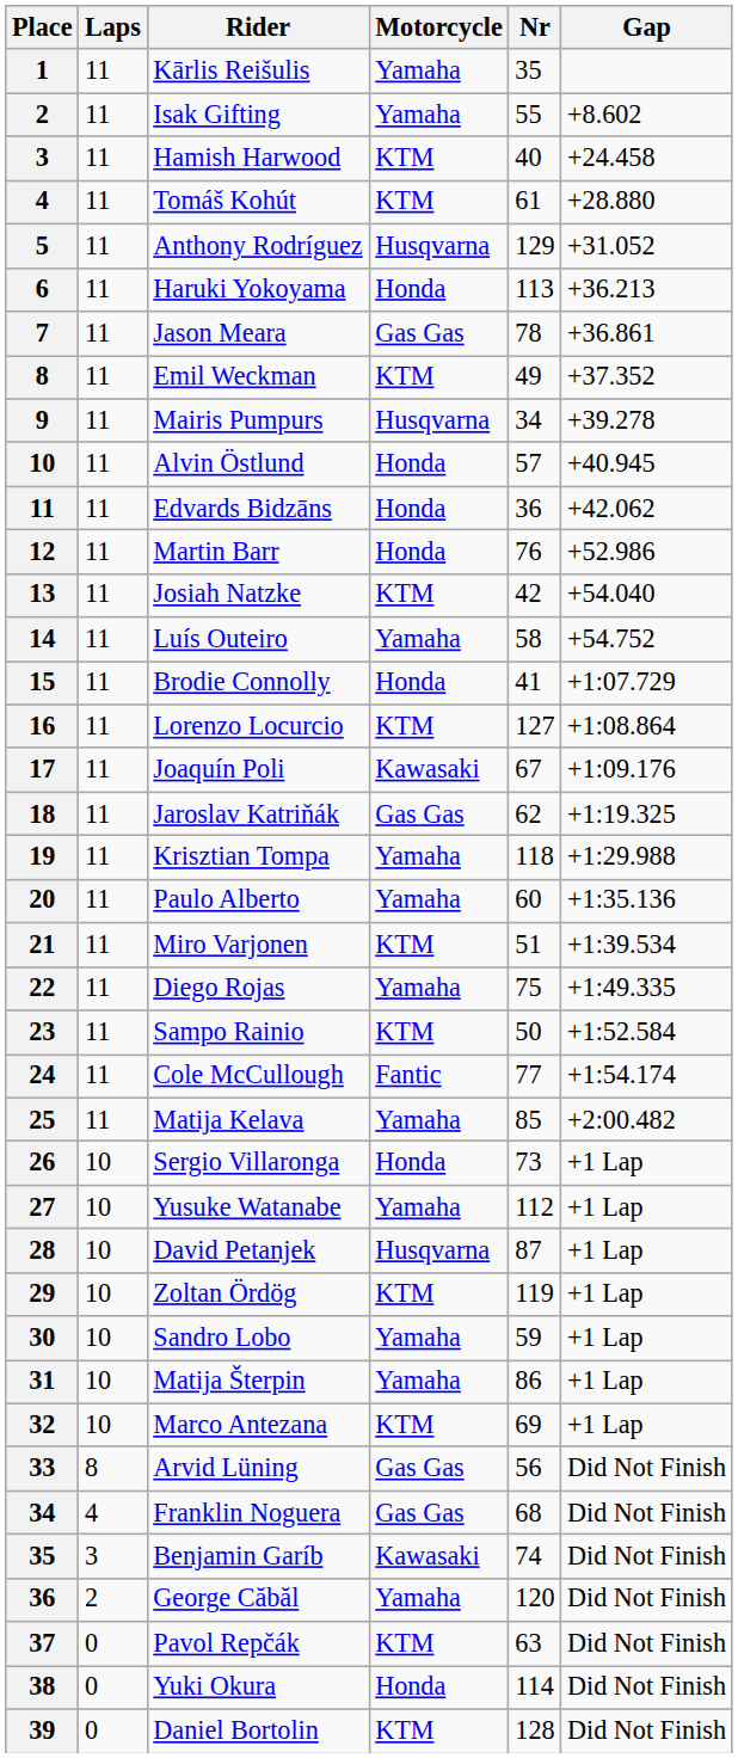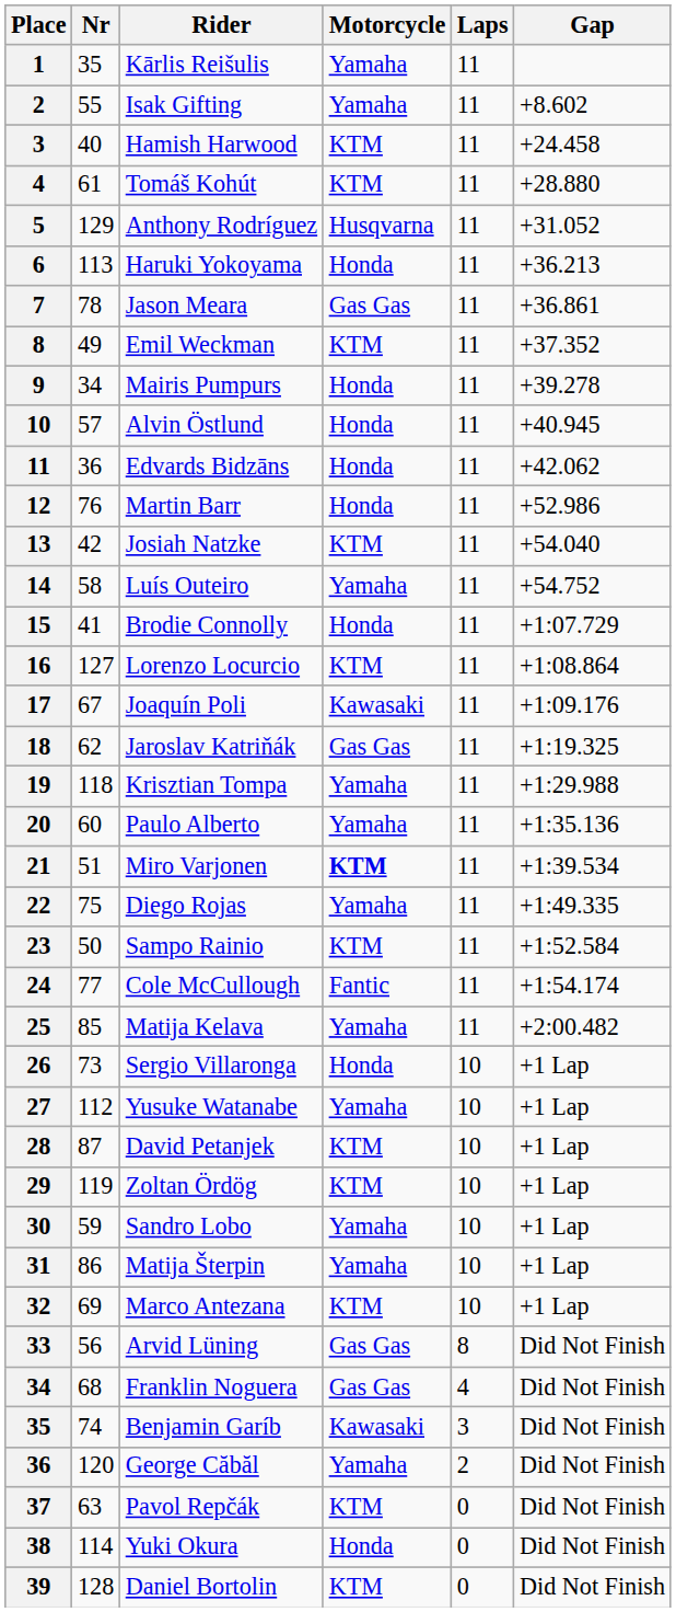columns swapped: Nr <-> Laps
Mairis Pumpurs | Motorcycle: Husqvarna -> Honda
Miro Varjonen | Motorcycle: normal -> bold
David Petanjek | Motorcycle: Husqvarna -> KTM
